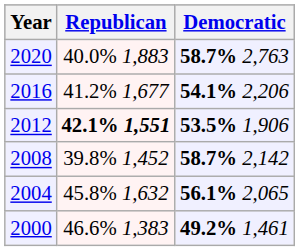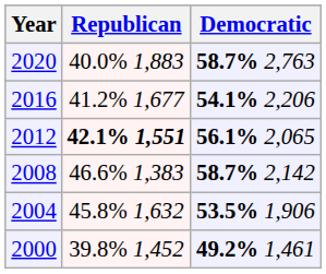2012 | Democratic: 53.5% 1,906 -> 56.1% 2,065
2008 | Republican: 39.8% 1,452 -> 46.6% 1,383
2004 | Democratic: 56.1% 2,065 -> 53.5% 1,906
2000 | Republican: 46.6% 1,383 -> 39.8% 1,452
